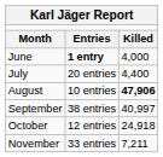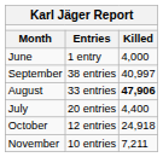June | column 2: bold -> normal
rows swapped: July <-> September
August | column 2: 10 entries -> 33 entries
November | column 2: 33 entries -> 10 entries
